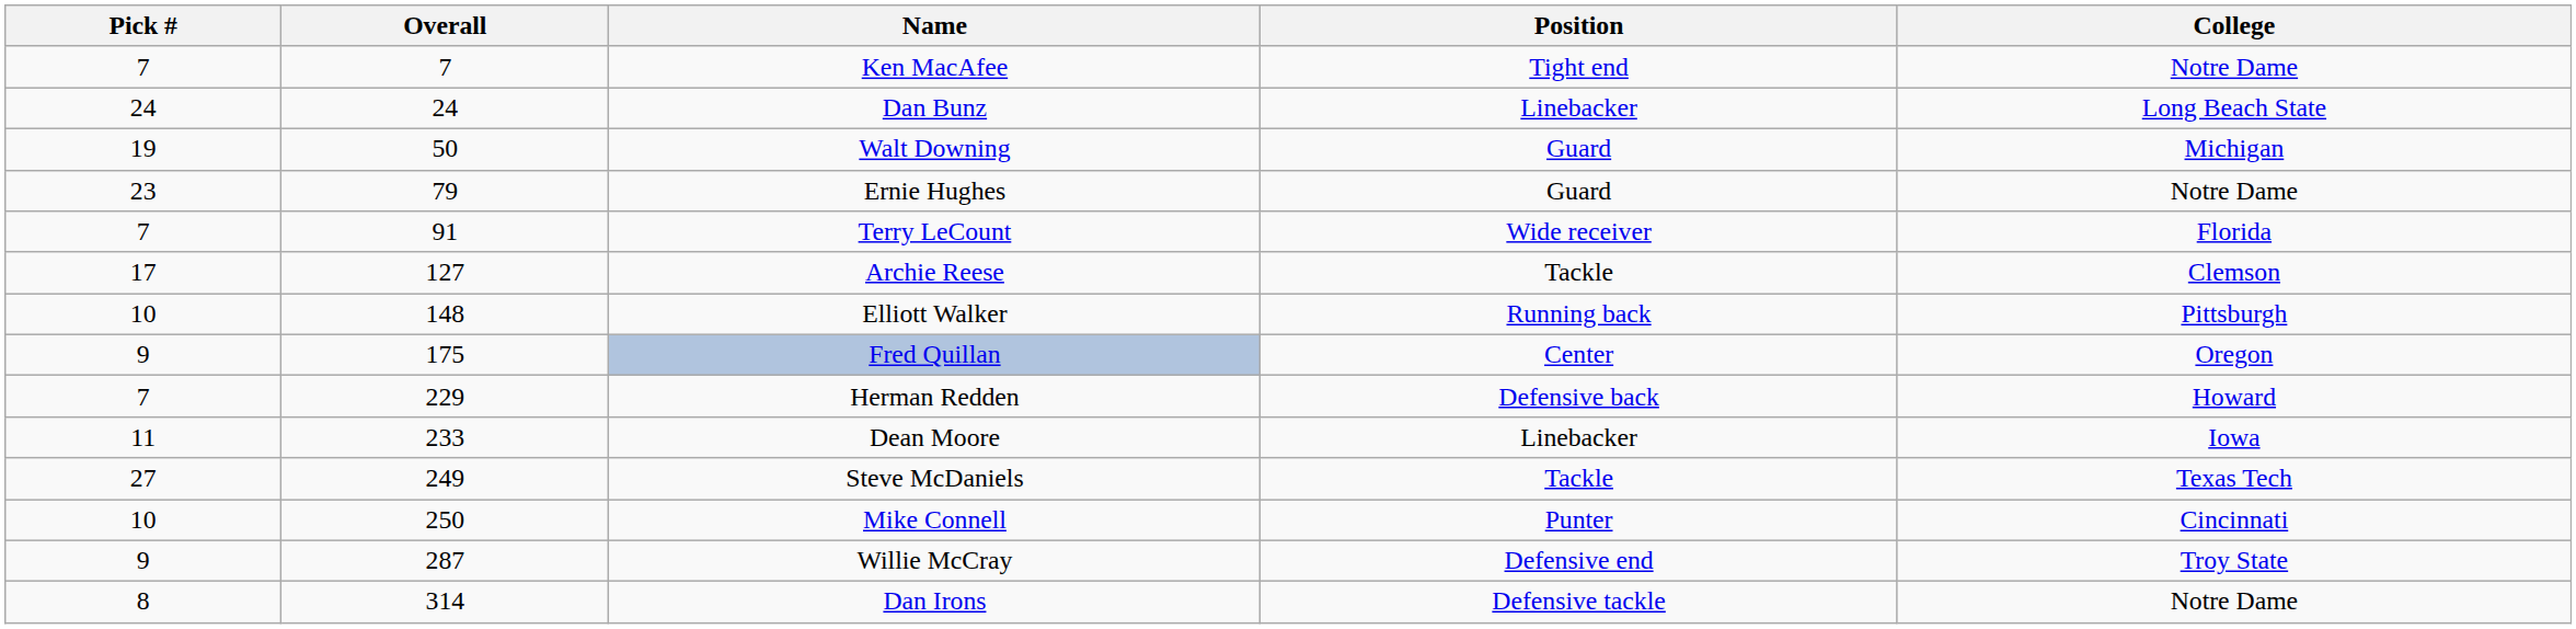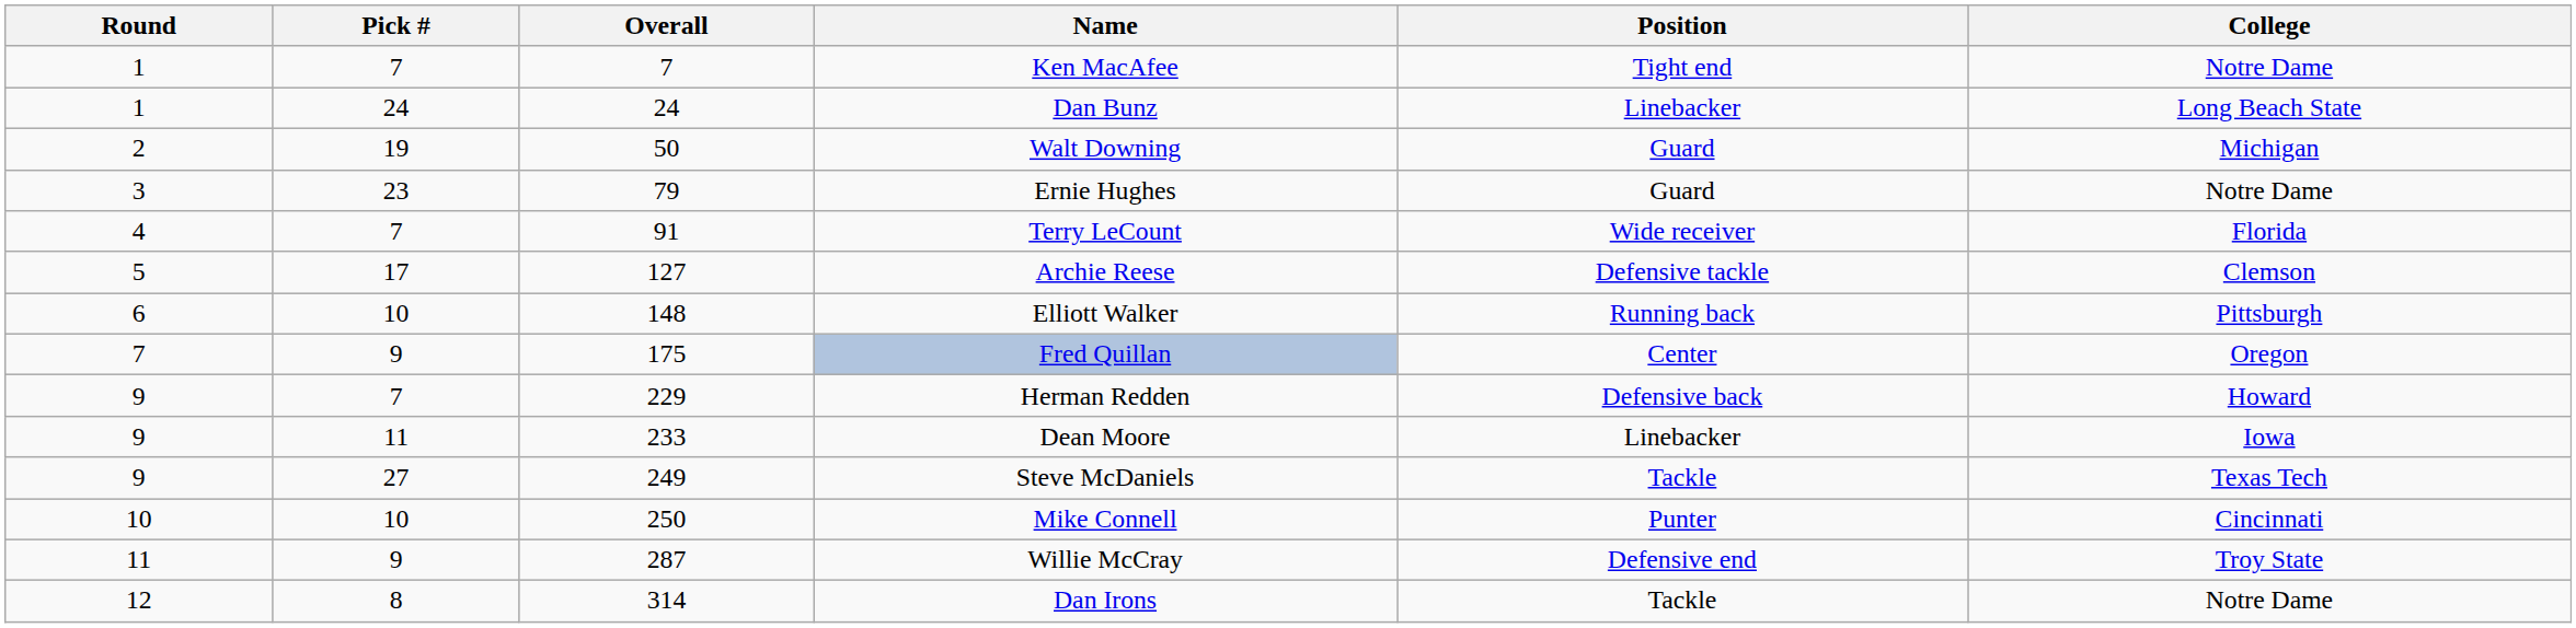+ column: Round | 1 | 1 | 2 | 3 | 4 | 5 | 6 | 7 | 9 | 9 | 9 | 10 | 11 | 12
Archie Reese | Position: Tackle -> Defensive tackle
Dan Irons | Position: Defensive tackle -> Tackle
